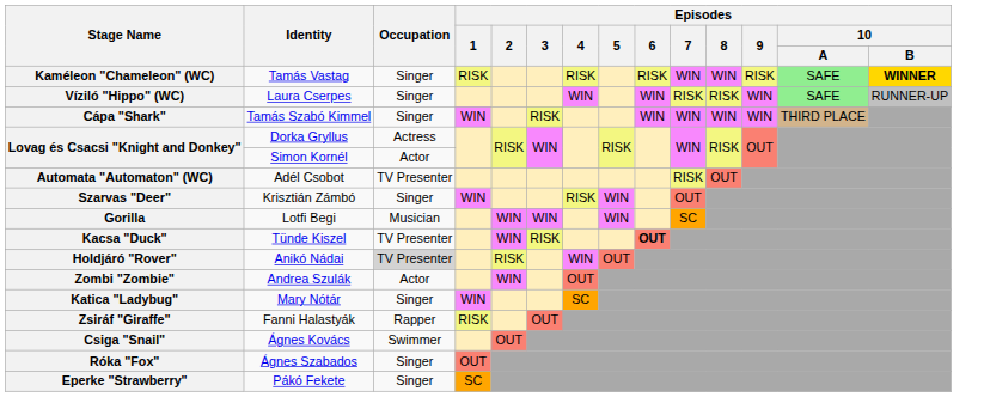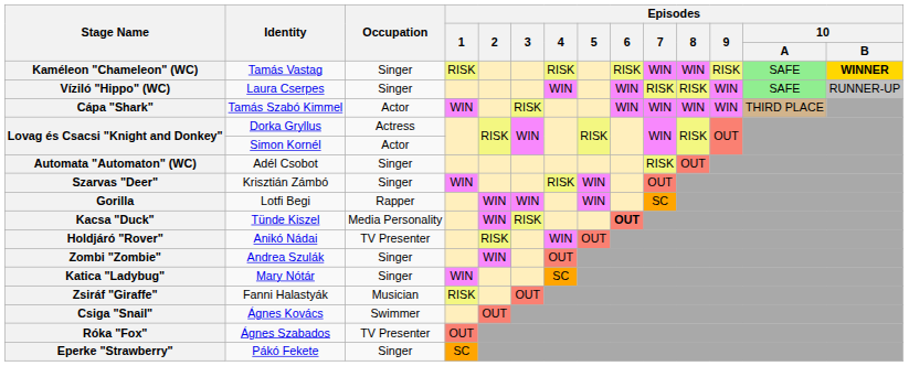Cápa "Shark" | Occupation: Singer -> Actor
Automata "Automaton" (WC) | Occupation: TV Presenter -> Singer
Gorilla | Occupation: Musician -> Rapper
Kacsa "Duck" | Occupation: TV Presenter -> Media Personality
Holdjáró "Rover" | Occupation: lightgrey background -> no background
Zombi "Zombie" | Occupation: Actor -> Singer
Zsiráf "Giraffe" | Occupation: Rapper -> Musician
Róka "Fox" | Occupation: Singer -> TV Presenter
